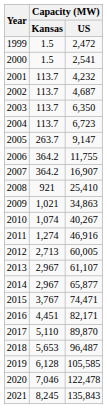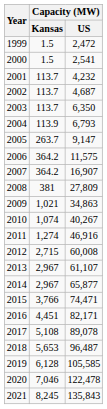2004 | Capacity (MW) / Kansas: 113.7 -> 113.9
2004 | Capacity (MW) / US: 6,723 -> 6,793
2006 | Capacity (MW) / US: 11,755 -> 11,575
2008 | Capacity (MW) / Kansas: 921 -> 381
2008 | Capacity (MW) / US: 25,410 -> 27,809
2012 | Capacity (MW) / Kansas: 2,713 -> 2,715
2012 | Capacity (MW) / US: 60,005 -> 60,008
2015 | Capacity (MW) / Kansas: 3,767 -> 3,766
2017 | Capacity (MW) / Kansas: 5,110 -> 5,108
2017 | Capacity (MW) / US: 89,870 -> 89,078
